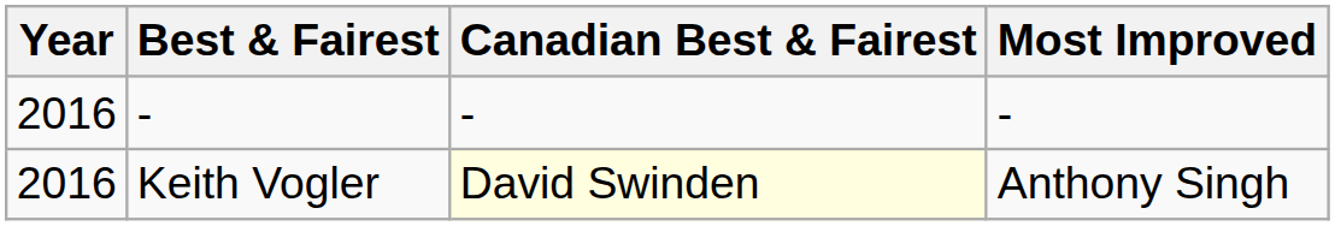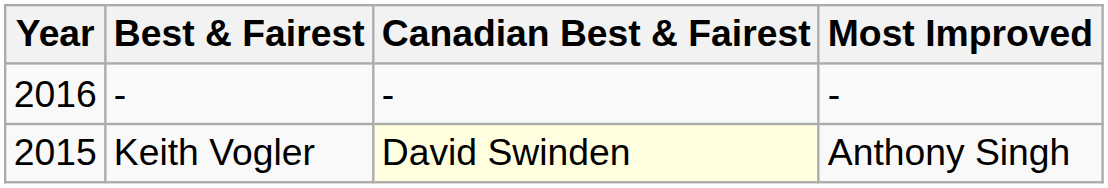Keith Vogler | Year: 2016 -> 2015
